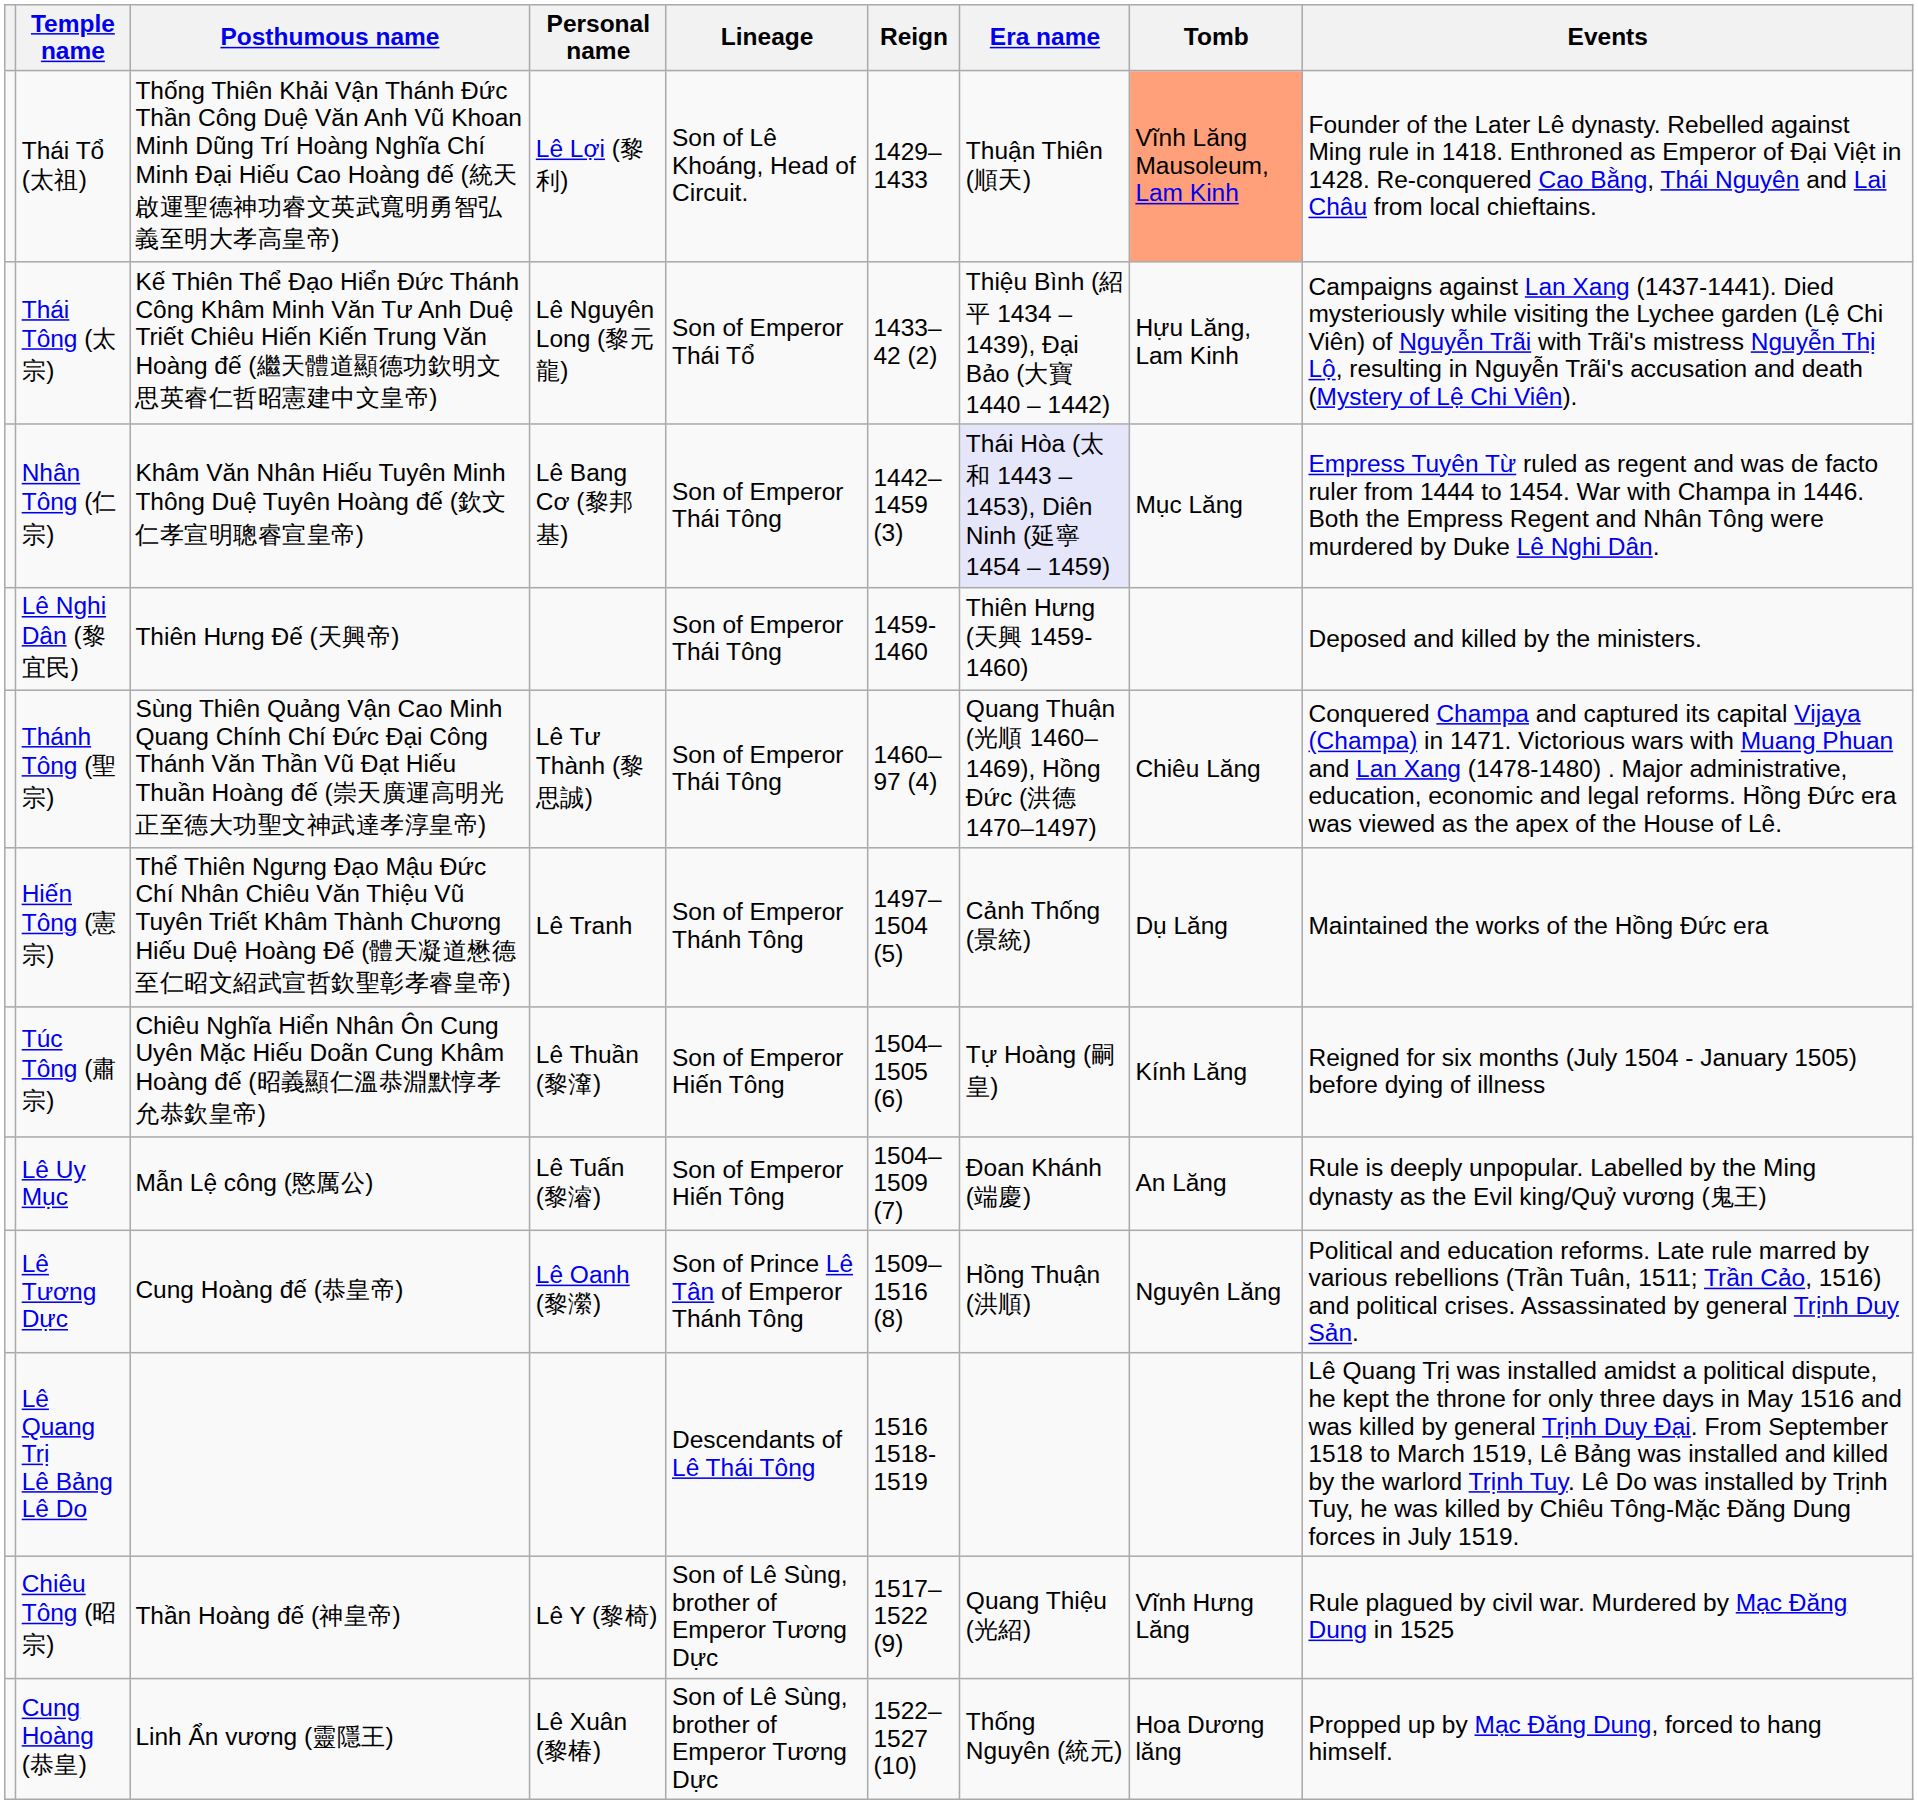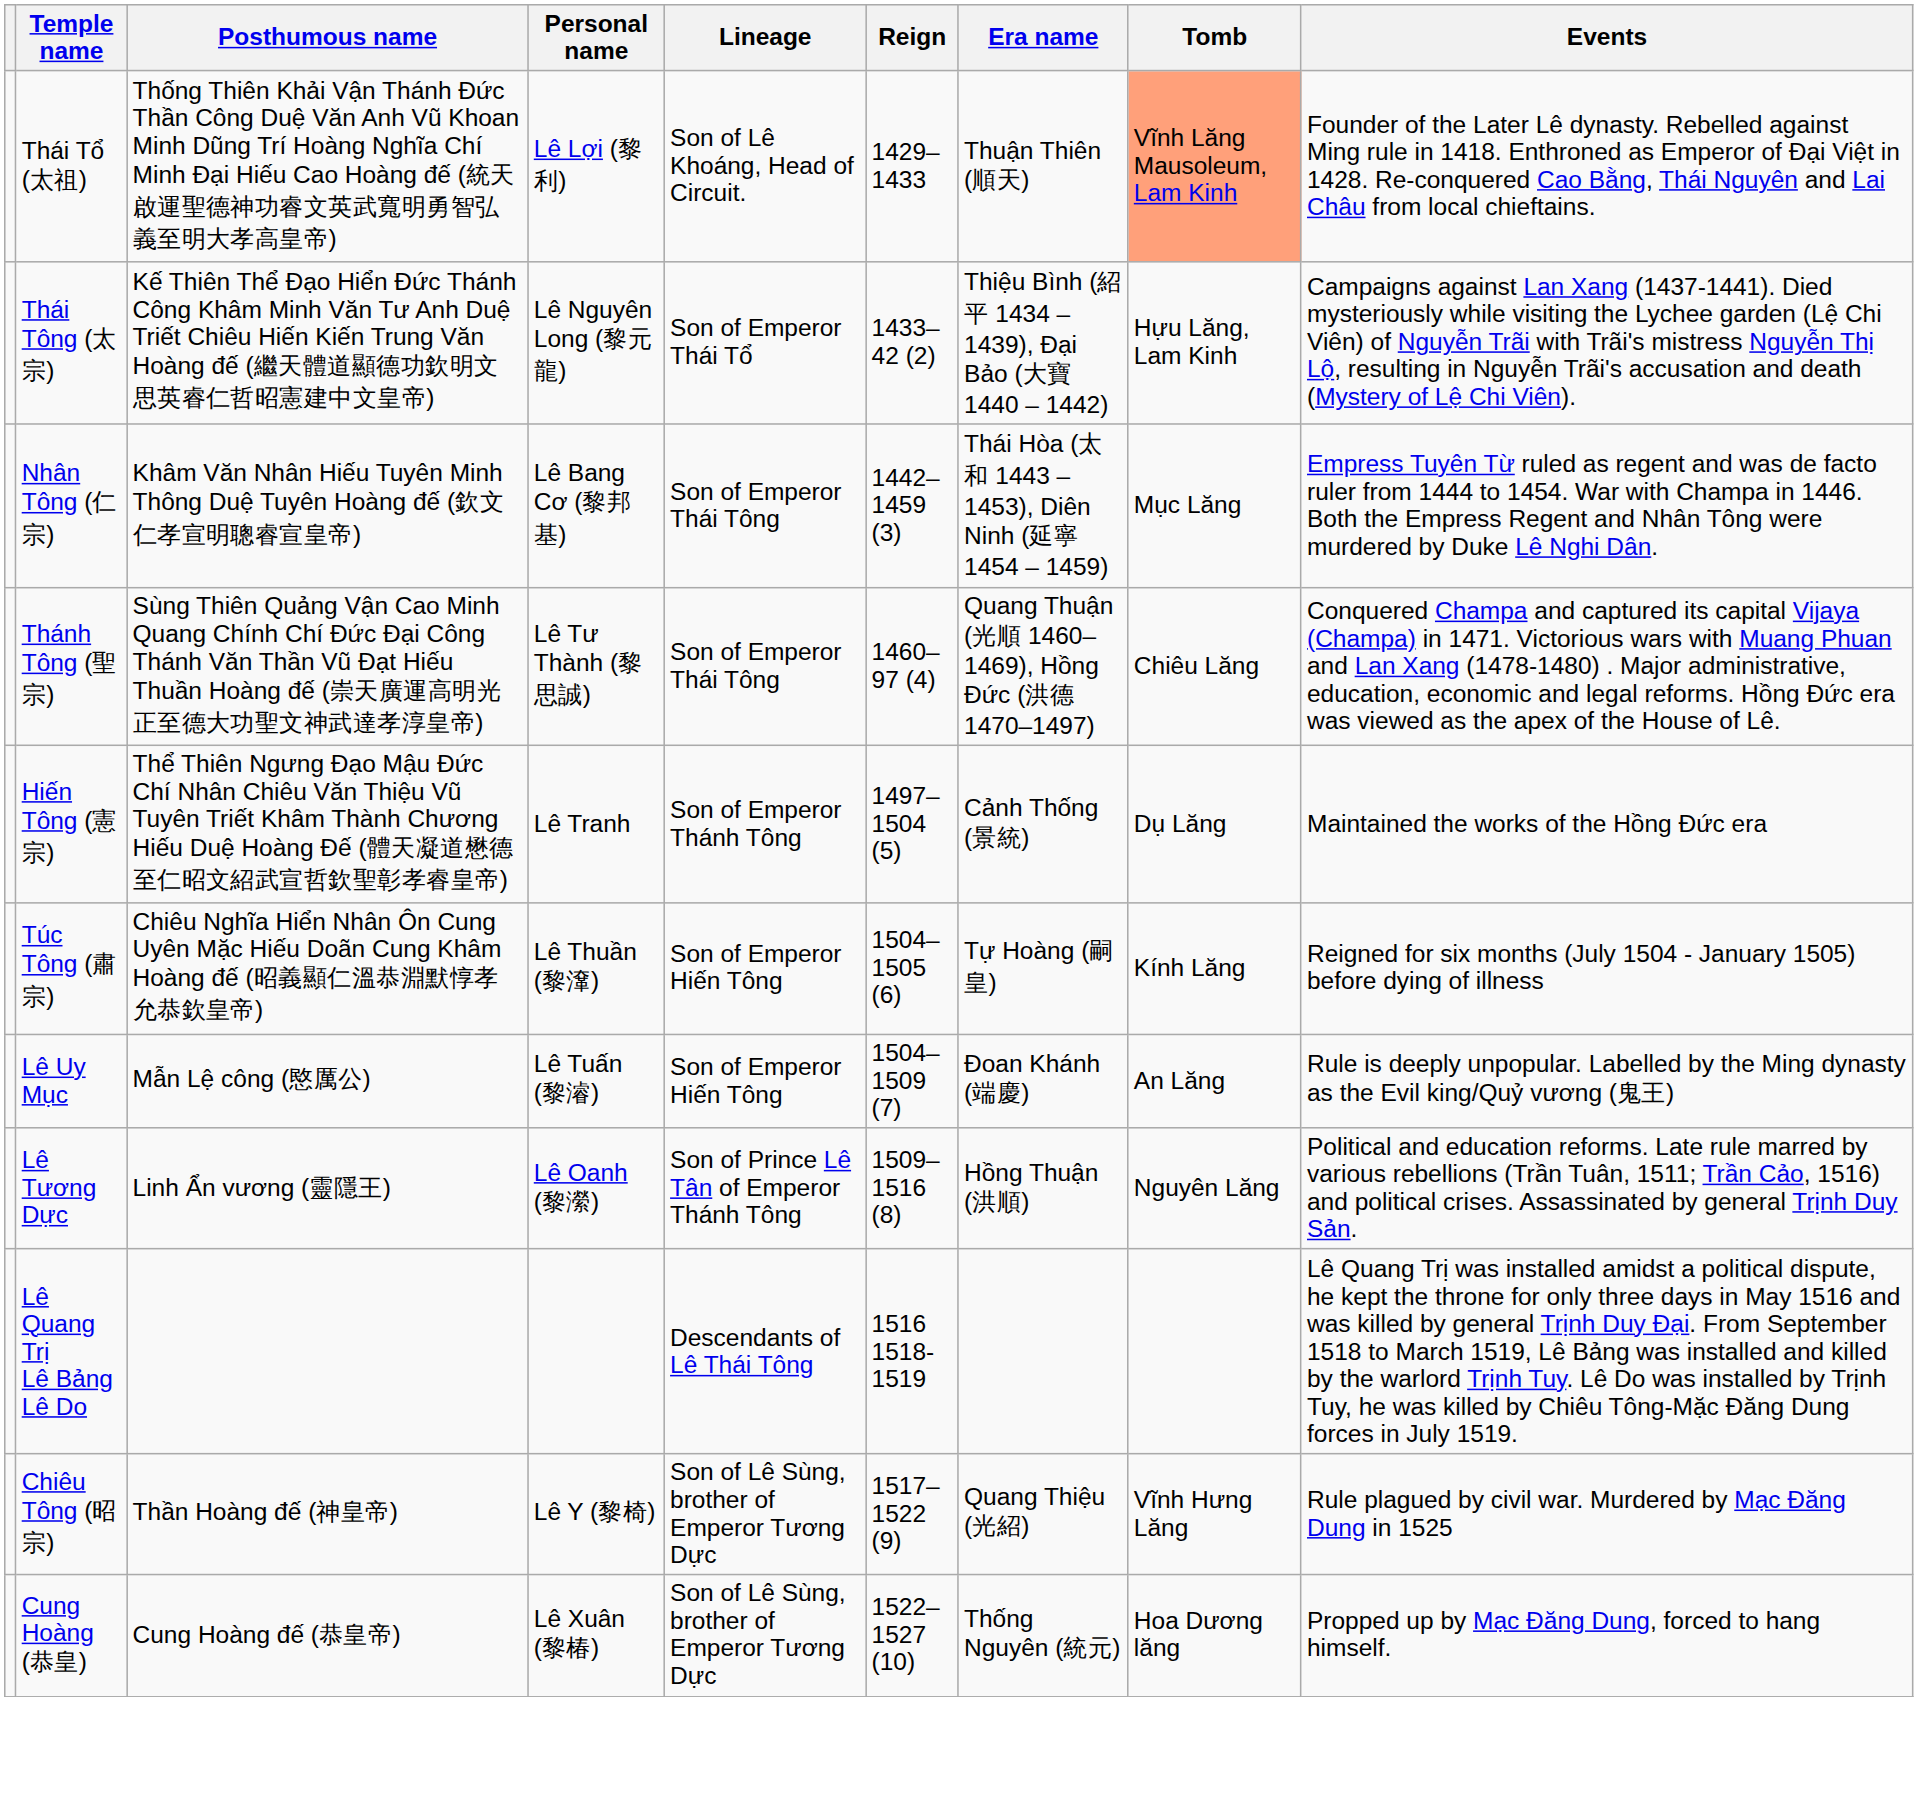Nhân Tông (仁宗) | Era name: lavender background -> no background
- row: Lê Nghi Dân (黎宜民) | Thiên Hưng Đế (天興帝) | Son of Emperor Thái Tông | 1459-1460 | Thiên Hưng (天興 1459-1460) | Deposed and killed by the ministers.
Lê Tương Dực | Posthumous name: Cung Hoàng đế (恭皇帝) -> Linh Ẩn vương (靈隱王)
Cung Hoàng (恭皇) | Posthumous name: Linh Ẩn vương (靈隱王) -> Cung Hoàng đế (恭皇帝)
